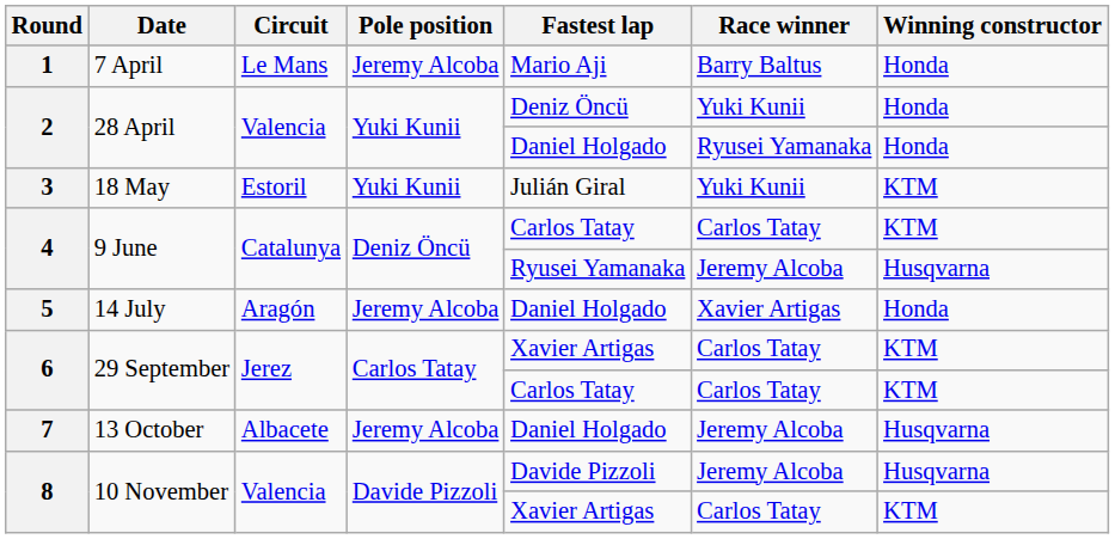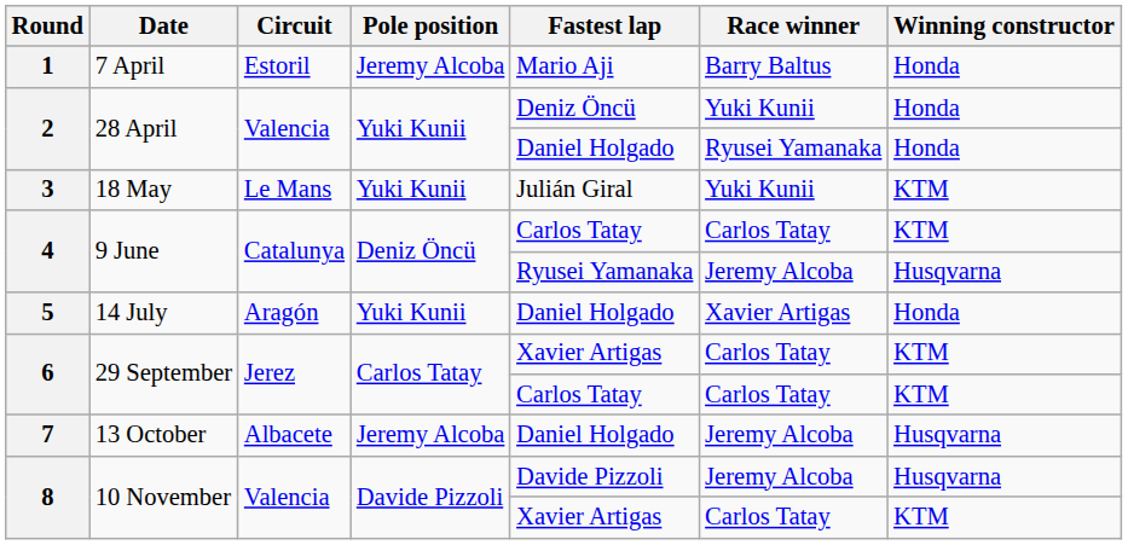1 | Circuit: Le Mans -> Estoril
3 | Circuit: Estoril -> Le Mans
5 | Pole position: Jeremy Alcoba -> Yuki Kunii
